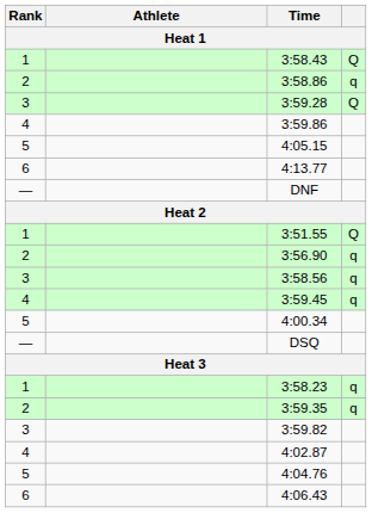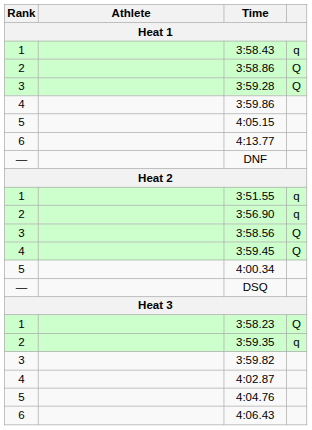3:58.43 | column 4: Q -> q
3:58.86 | column 4: q -> Q
3:51.55 | column 4: Q -> q
3:58.56 | column 4: q -> Q
3:59.45 | column 4: q -> Q
3:58.23 | column 4: q -> Q
